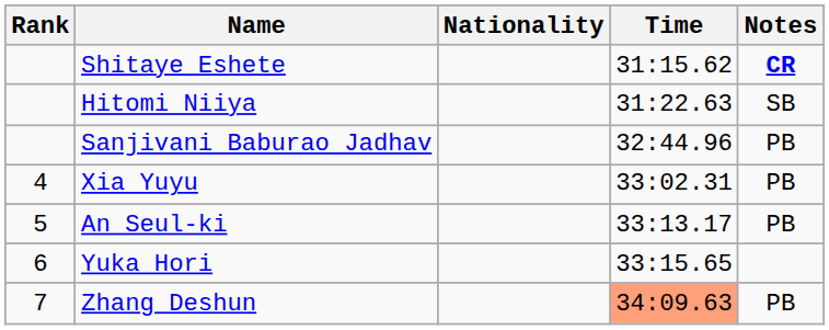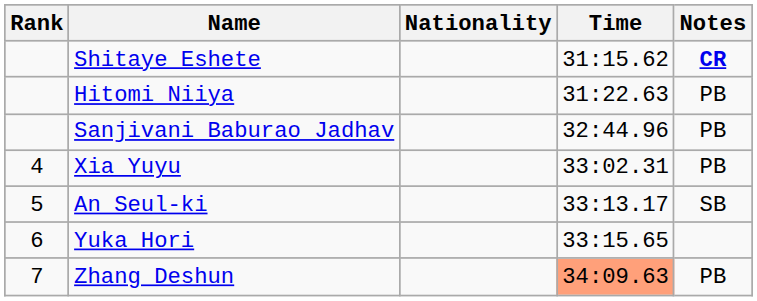Hitomi Niiya | Notes: SB -> PB
An Seul-ki | Notes: PB -> SB
